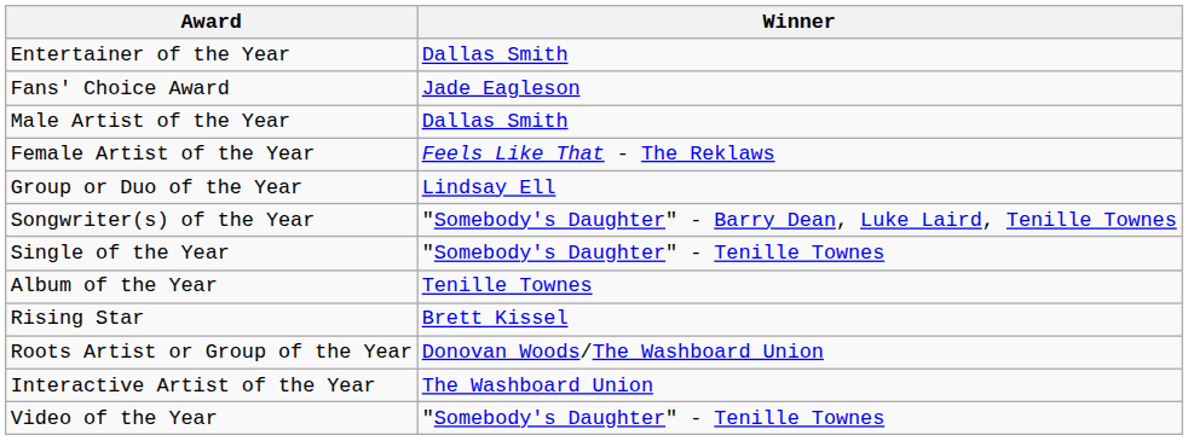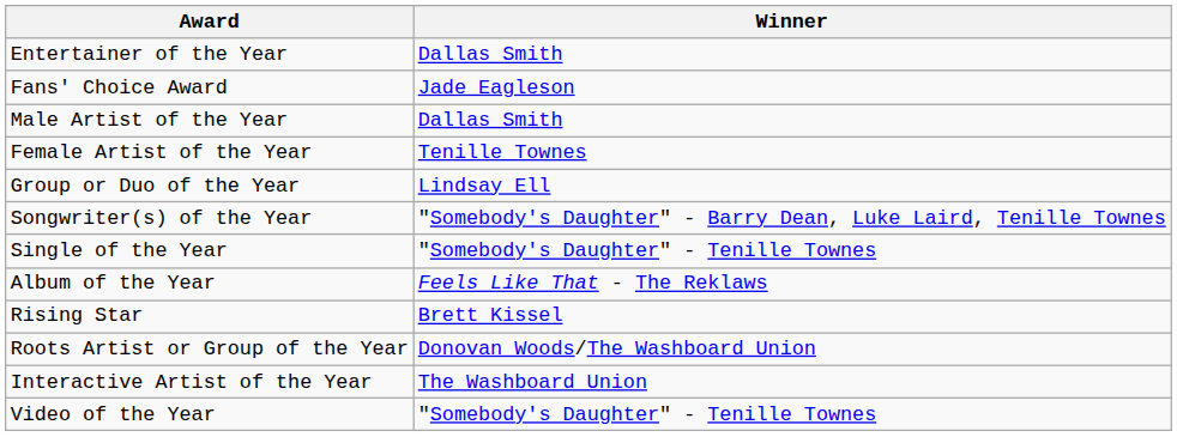Female Artist of the Year | Winner: Feels Like That - The Reklaws -> Tenille Townes
Album of the Year | Winner: Tenille Townes -> Feels Like That - The Reklaws
